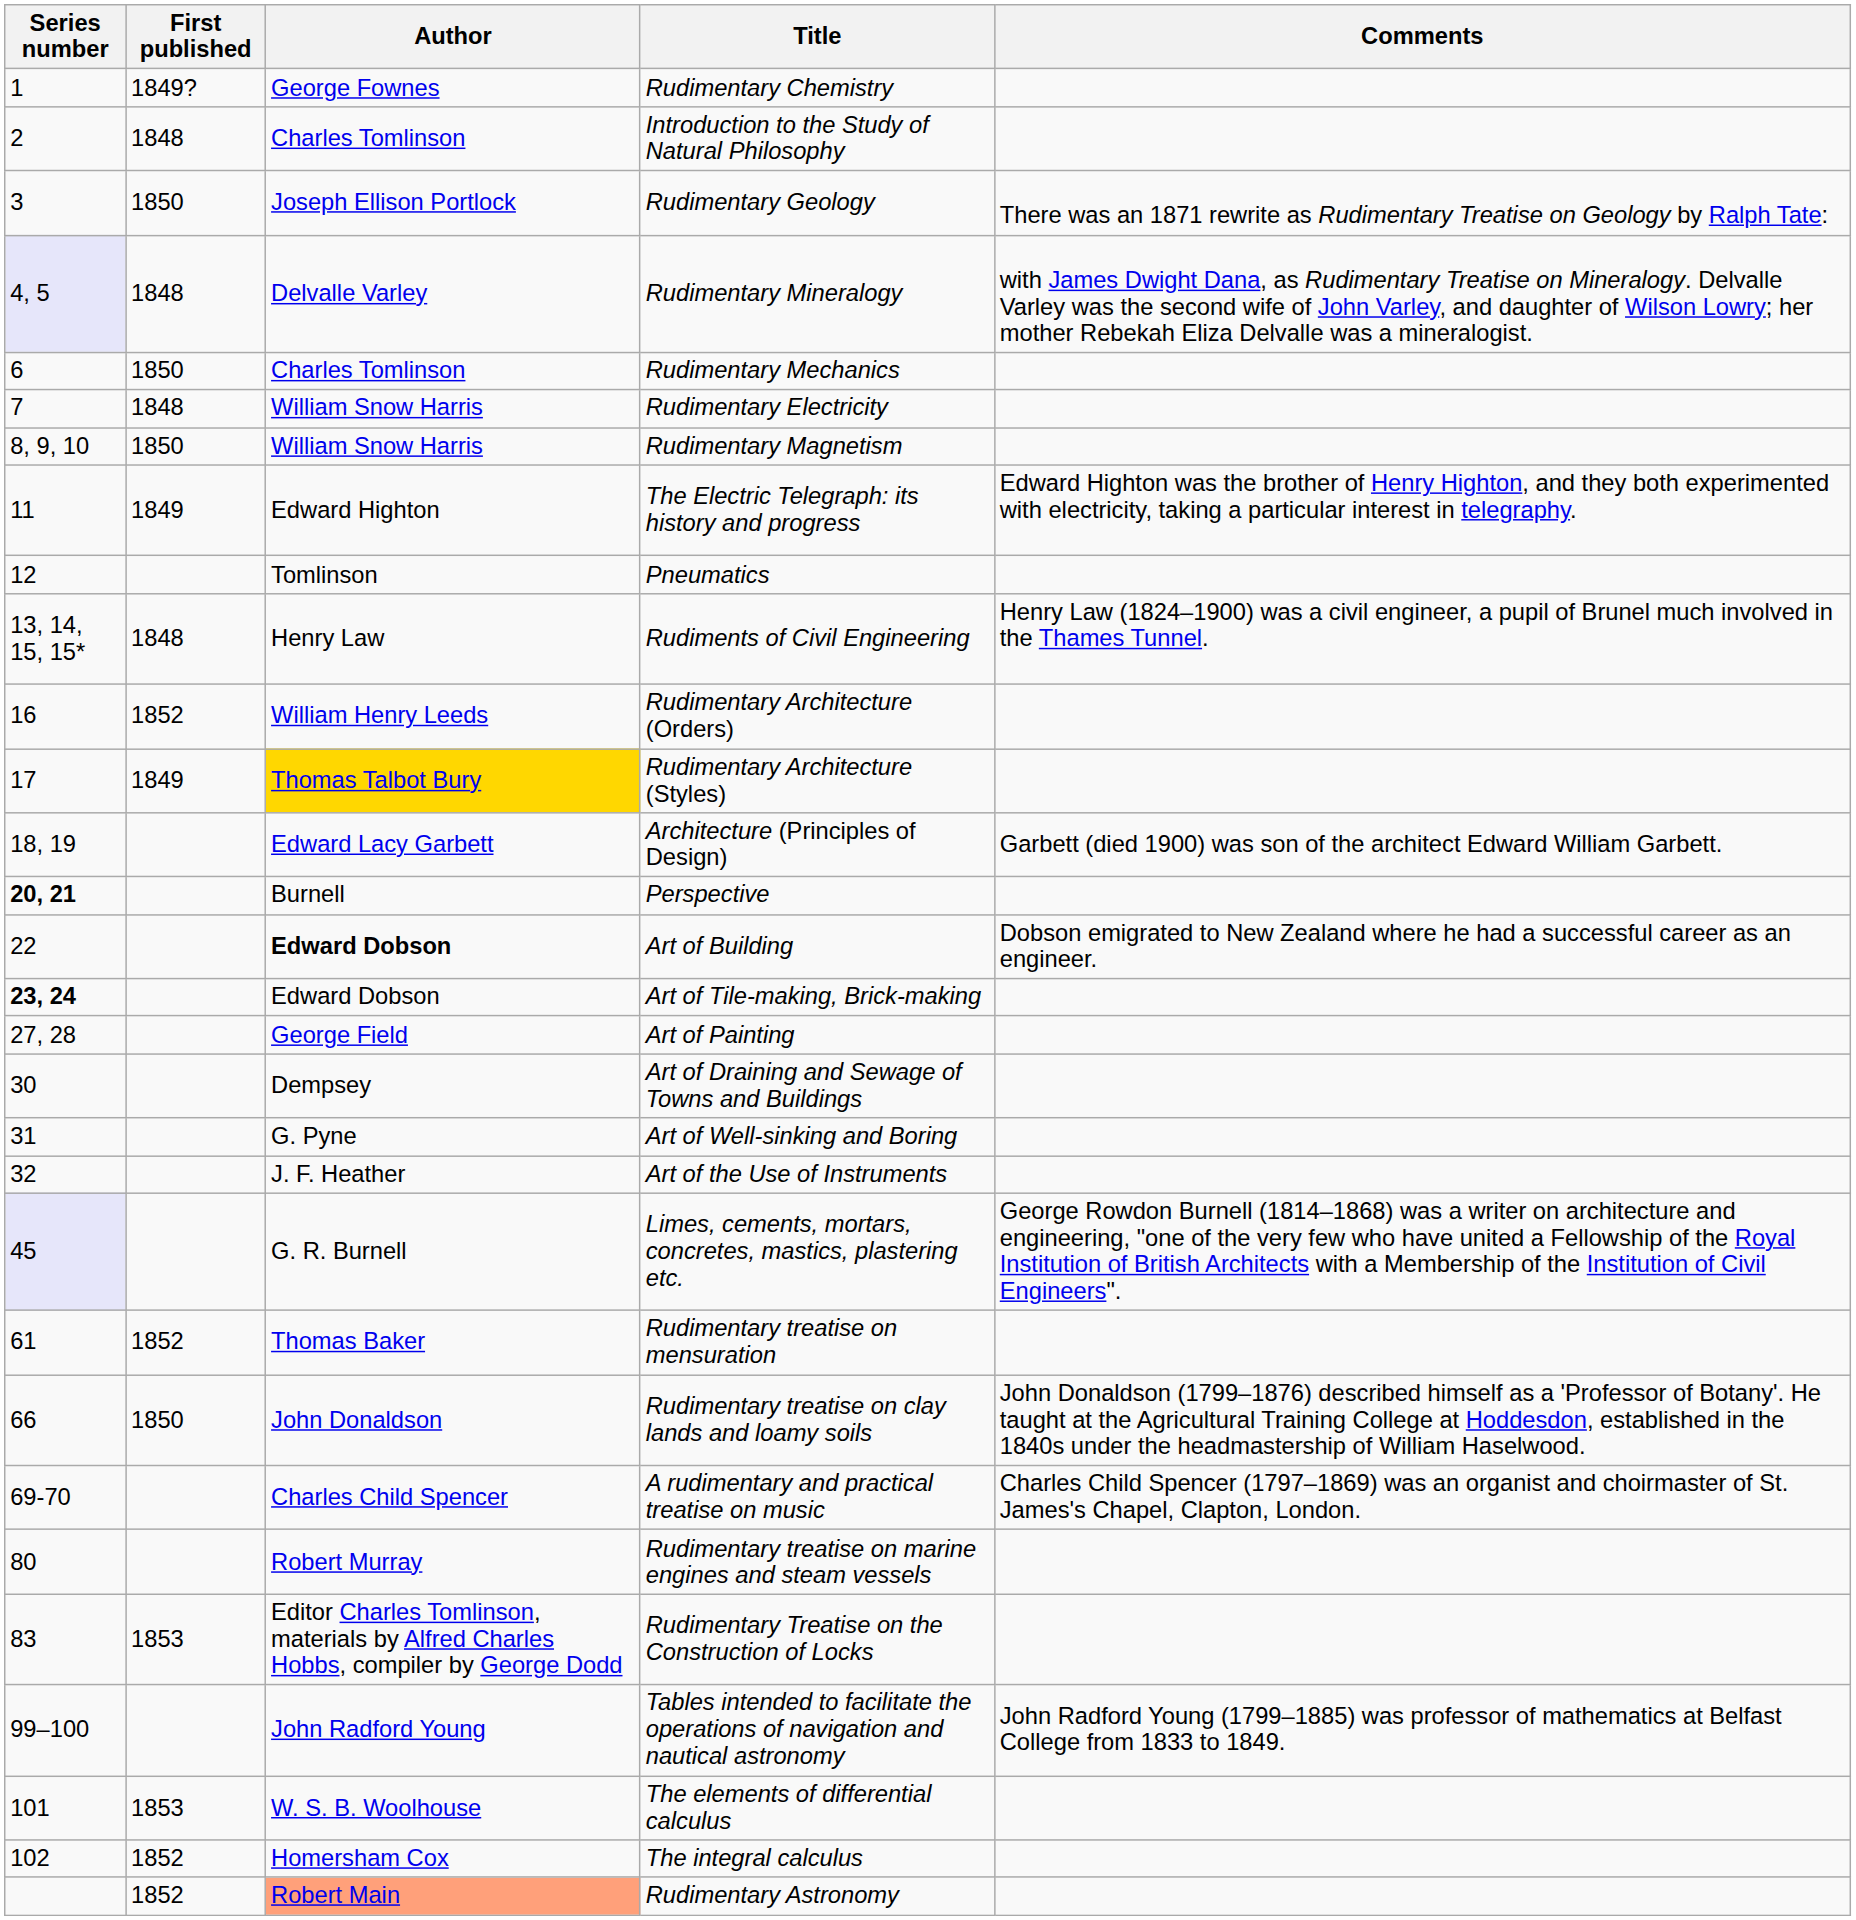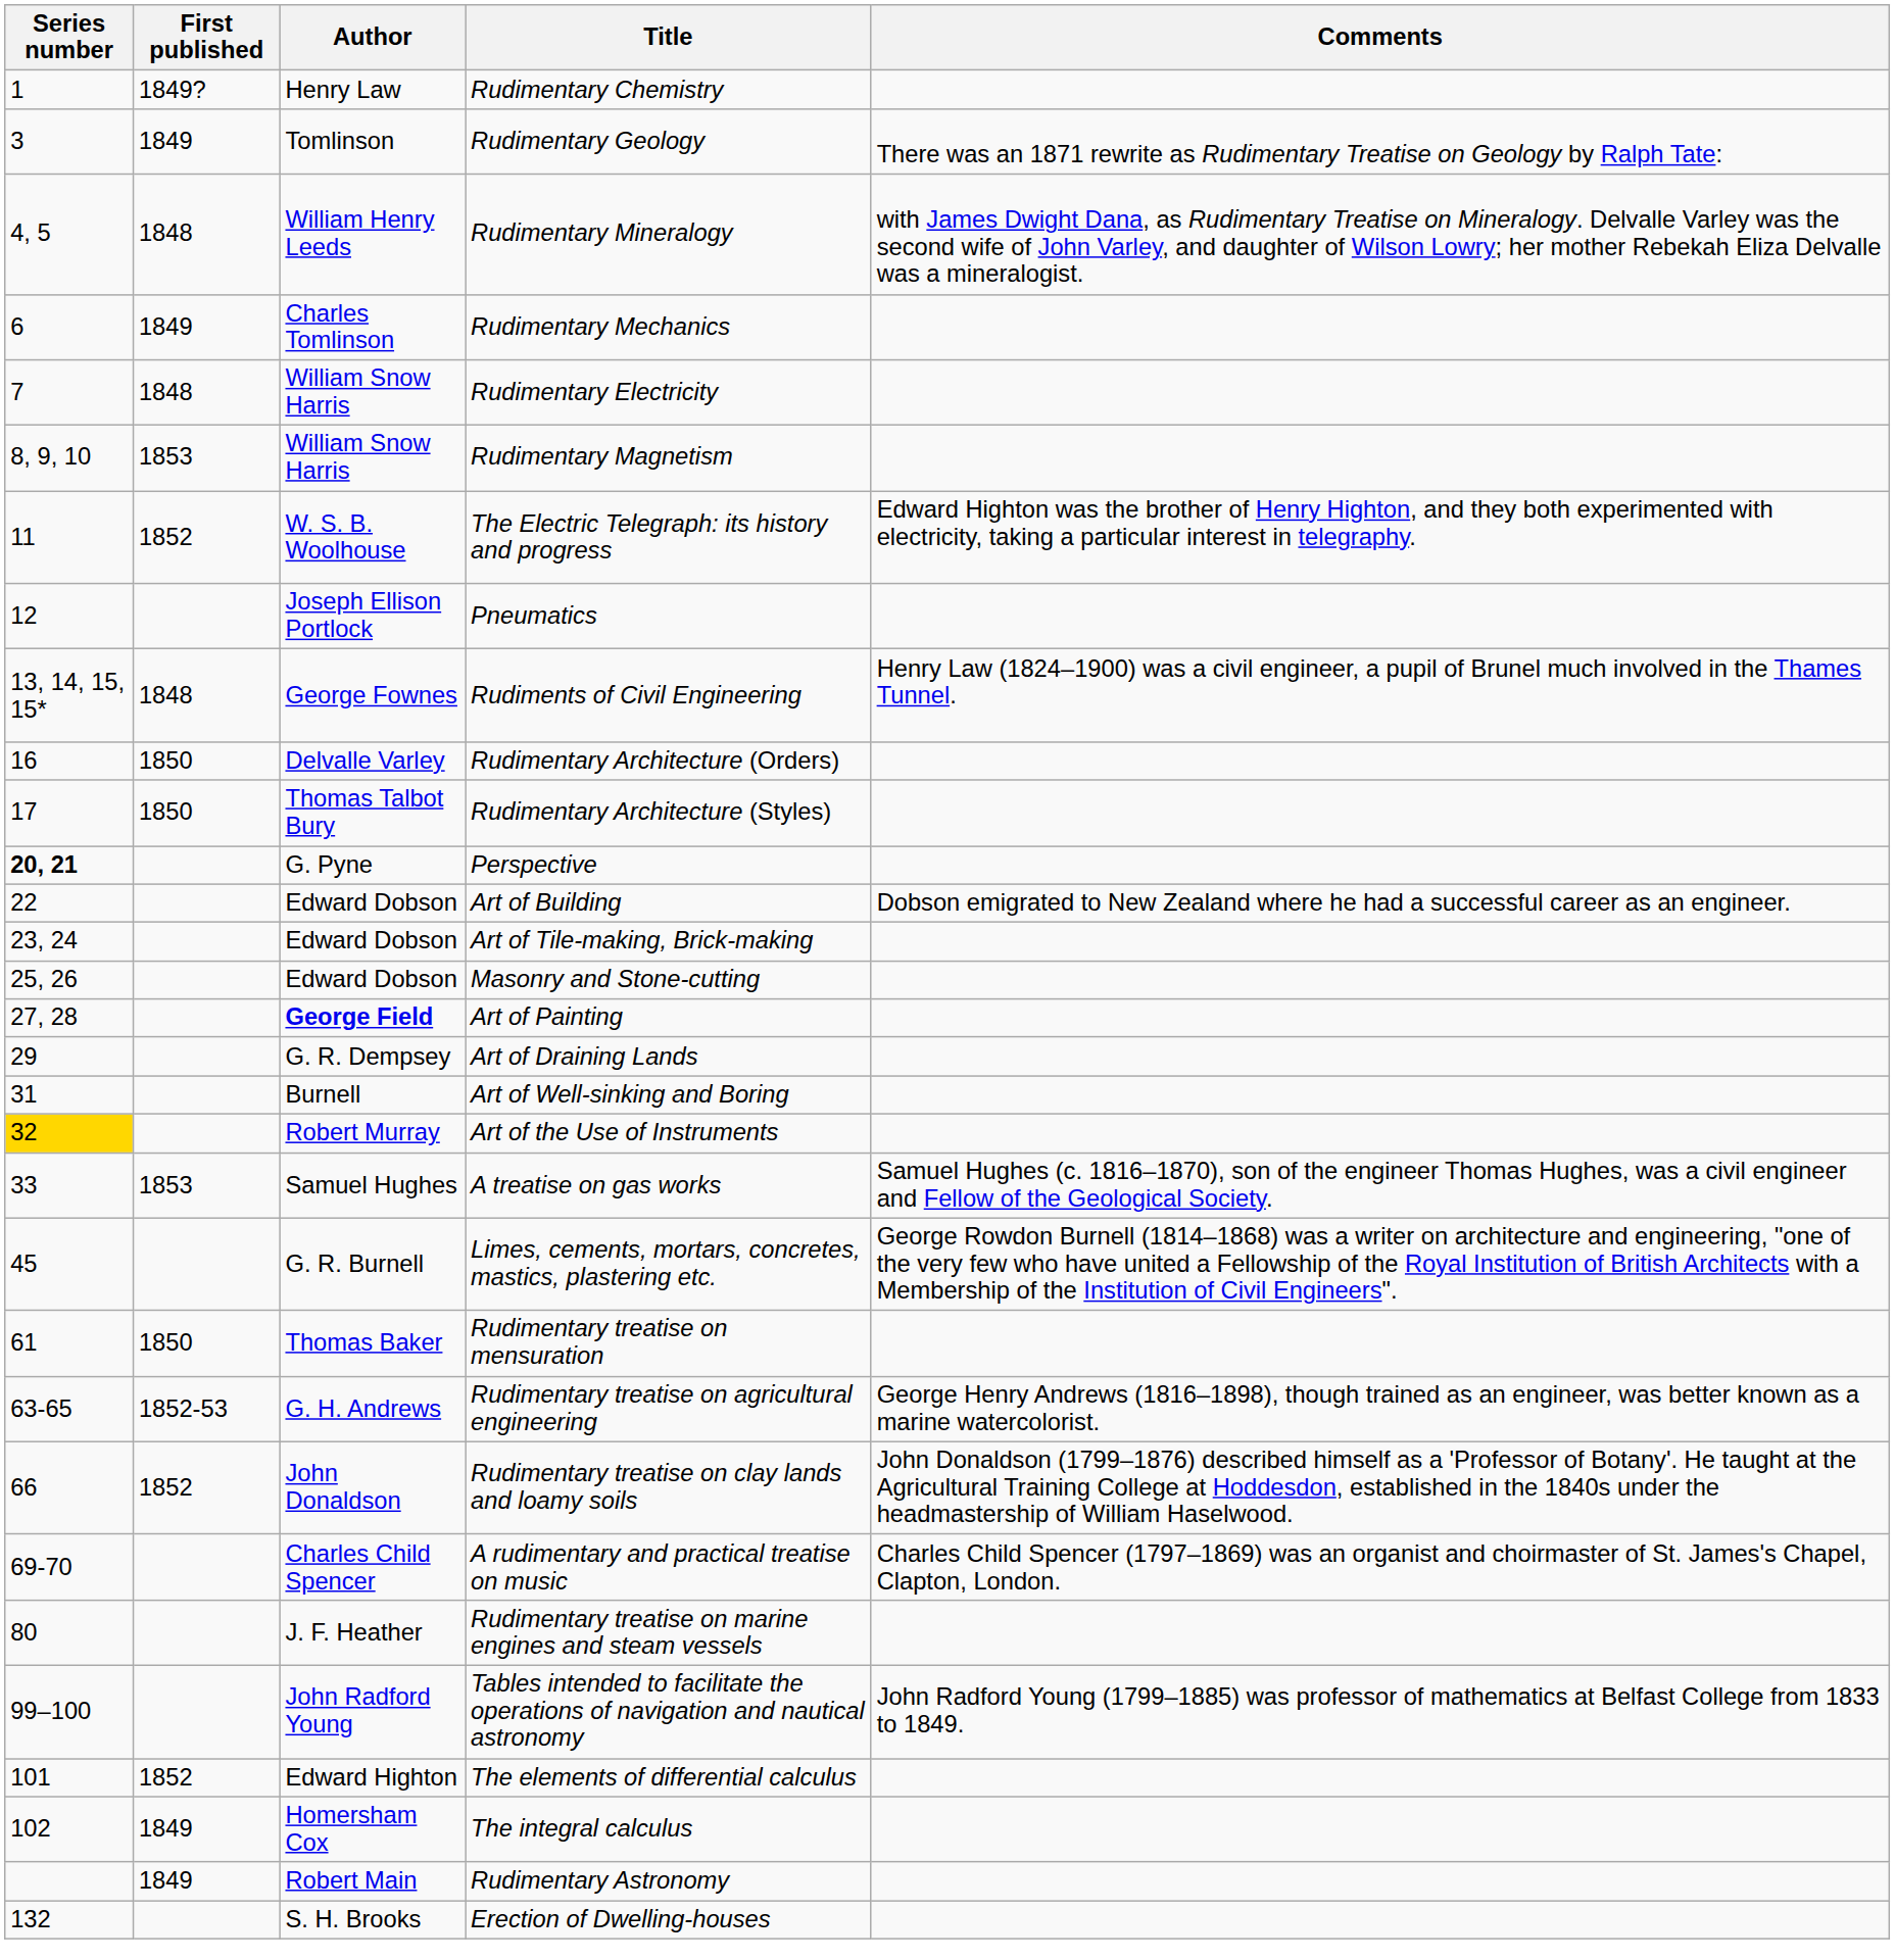Rudimentary Chemistry | Author: George Fownes -> Henry Law
- row: 2 | 1848 | Charles Tomlinson | Introduction to the Study of Natural Philosophy
Rudimentary Geology | First published: 1850 -> 1849
Rudimentary Geology | Author: Joseph Ellison Portlock -> Tomlinson
Rudimentary Mineralogy | Series number: lavender background -> no background
Rudimentary Mineralogy | Author: Delvalle Varley -> William Henry Leeds
Rudimentary Mechanics | First published: 1850 -> 1849
Rudimentary Magnetism | First published: 1850 -> 1853
The Electric Telegraph: its history and progress | First published: 1849 -> 1852
The Electric Telegraph: its history and progress | Author: Edward Highton -> W. S. B. Woolhouse
Pneumatics | Author: Tomlinson -> Joseph Ellison Portlock
Rudiments of Civil Engineering | Author: Henry Law -> George Fownes
Rudimentary Architecture (Orders) | First published: 1852 -> 1850
Rudimentary Architecture (Orders) | Author: William Henry Leeds -> Delvalle Varley
Rudimentary Architecture (Styles) | First published: 1849 -> 1850
Rudimentary Architecture (Styles) | Author: gold background -> no background
- row: 18, 19 | Edward Lacy Garbett | Architecture (Principles of Design) | Garbett (died 1900) was son of the architect Edward William Garbett.
Perspective | Author: Burnell -> G. Pyne
Art of Building | Author: bold -> normal
Art of Tile-making, Brick-making | Series number: bold -> normal
+ row: 25, 26 | Edward Dobson | Masonry and Stone-cutting
Art of Painting | Author: normal -> bold
+ row: 29 | G. R. Dempsey | Art of Draining Lands
- row: 30 | Dempsey | Art of Draining and Sewage of Towns and Buildings
Art of Well-sinking and Boring | Author: G. Pyne -> Burnell
Art of the Use of Instruments | Series number: no background -> gold background
Art of the Use of Instruments | Author: J. F. Heather -> Robert Murray
+ row: 33 | 1853 | Samuel Hughes | A treatise on gas works | Samuel Hughes (c. 1816–1870), son of the engineer Thomas Hughes, was a civil engineer and Fellow of the Geological Society.
Limes, cements, mortars, concretes, mastics, plastering etc. | Series number: lavender background -> no background
Rudimentary treatise on mensuration | First published: 1852 -> 1850
+ row: 63-65 | 1852-53 | G. H. Andrews | Rudimentary treatise on agricultural engineering | George Henry Andrews (1816–1898), though trained as an engineer, was better known as a marine watercolorist.
Rudimentary treatise on clay lands and loamy soils | First published: 1850 -> 1852
Rudimentary treatise on marine engines and steam vessels | Author: Robert Murray -> J. F. Heather
- row: 83 | 1853 | Editor Charles Tomlinson, materials by Alfred Charles Hobbs, compiler by George Dodd | Rudimentary Treatise on the Construction of Locks
The elements of differential calculus | First published: 1853 -> 1852
The elements of differential calculus | Author: W. S. B. Woolhouse -> Edward Highton
The integral calculus | First published: 1852 -> 1849
Rudimentary Astronomy | First published: 1852 -> 1849
Rudimentary Astronomy | Author: lightsalmon background -> no background
+ row: 132 | S. H. Brooks | Erection of Dwelling-houses
